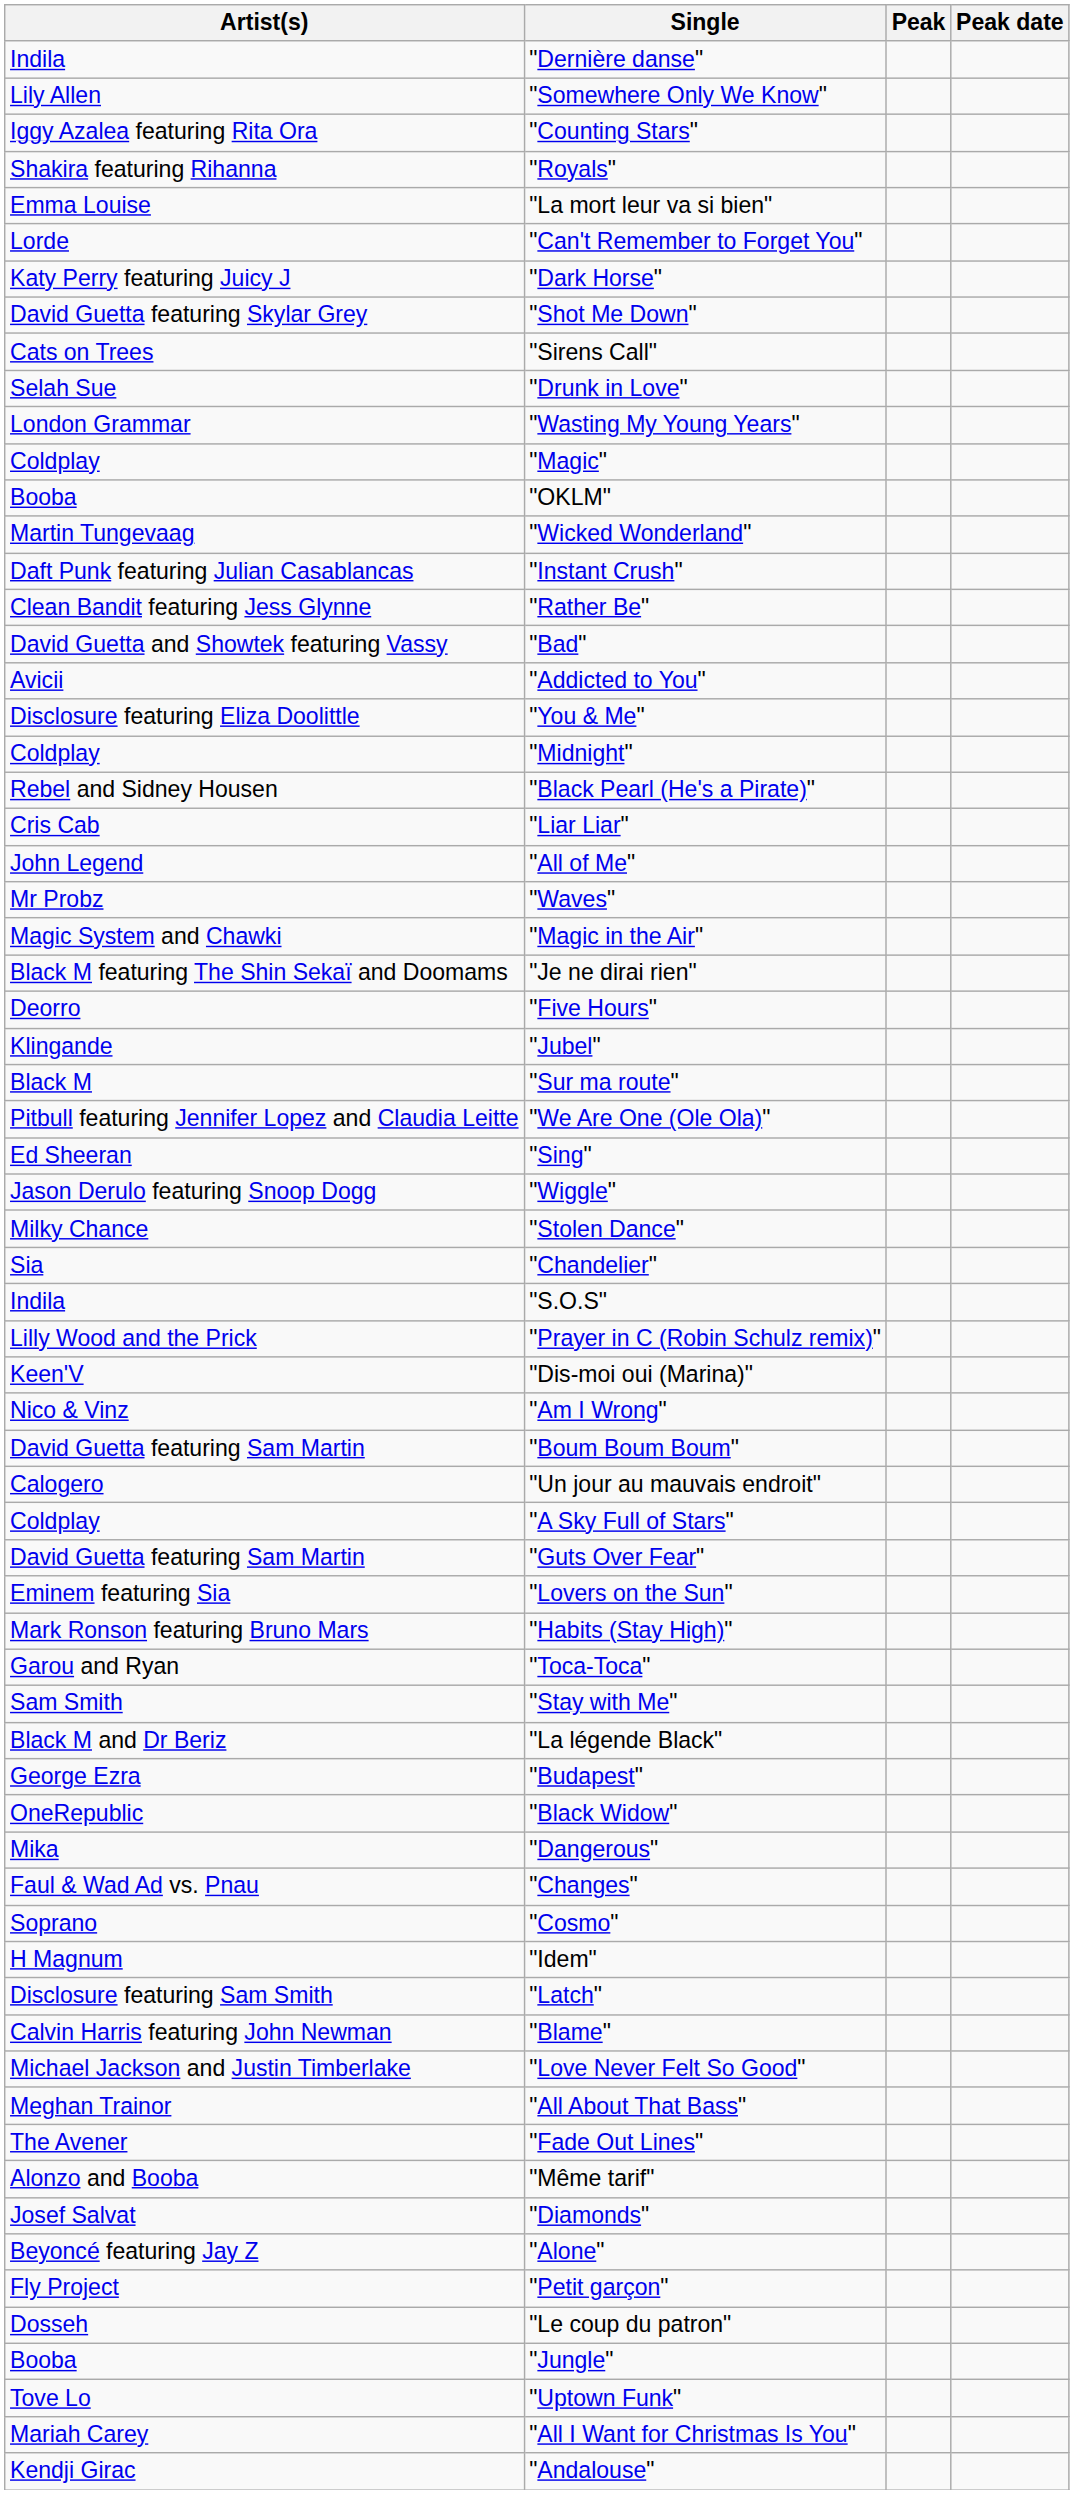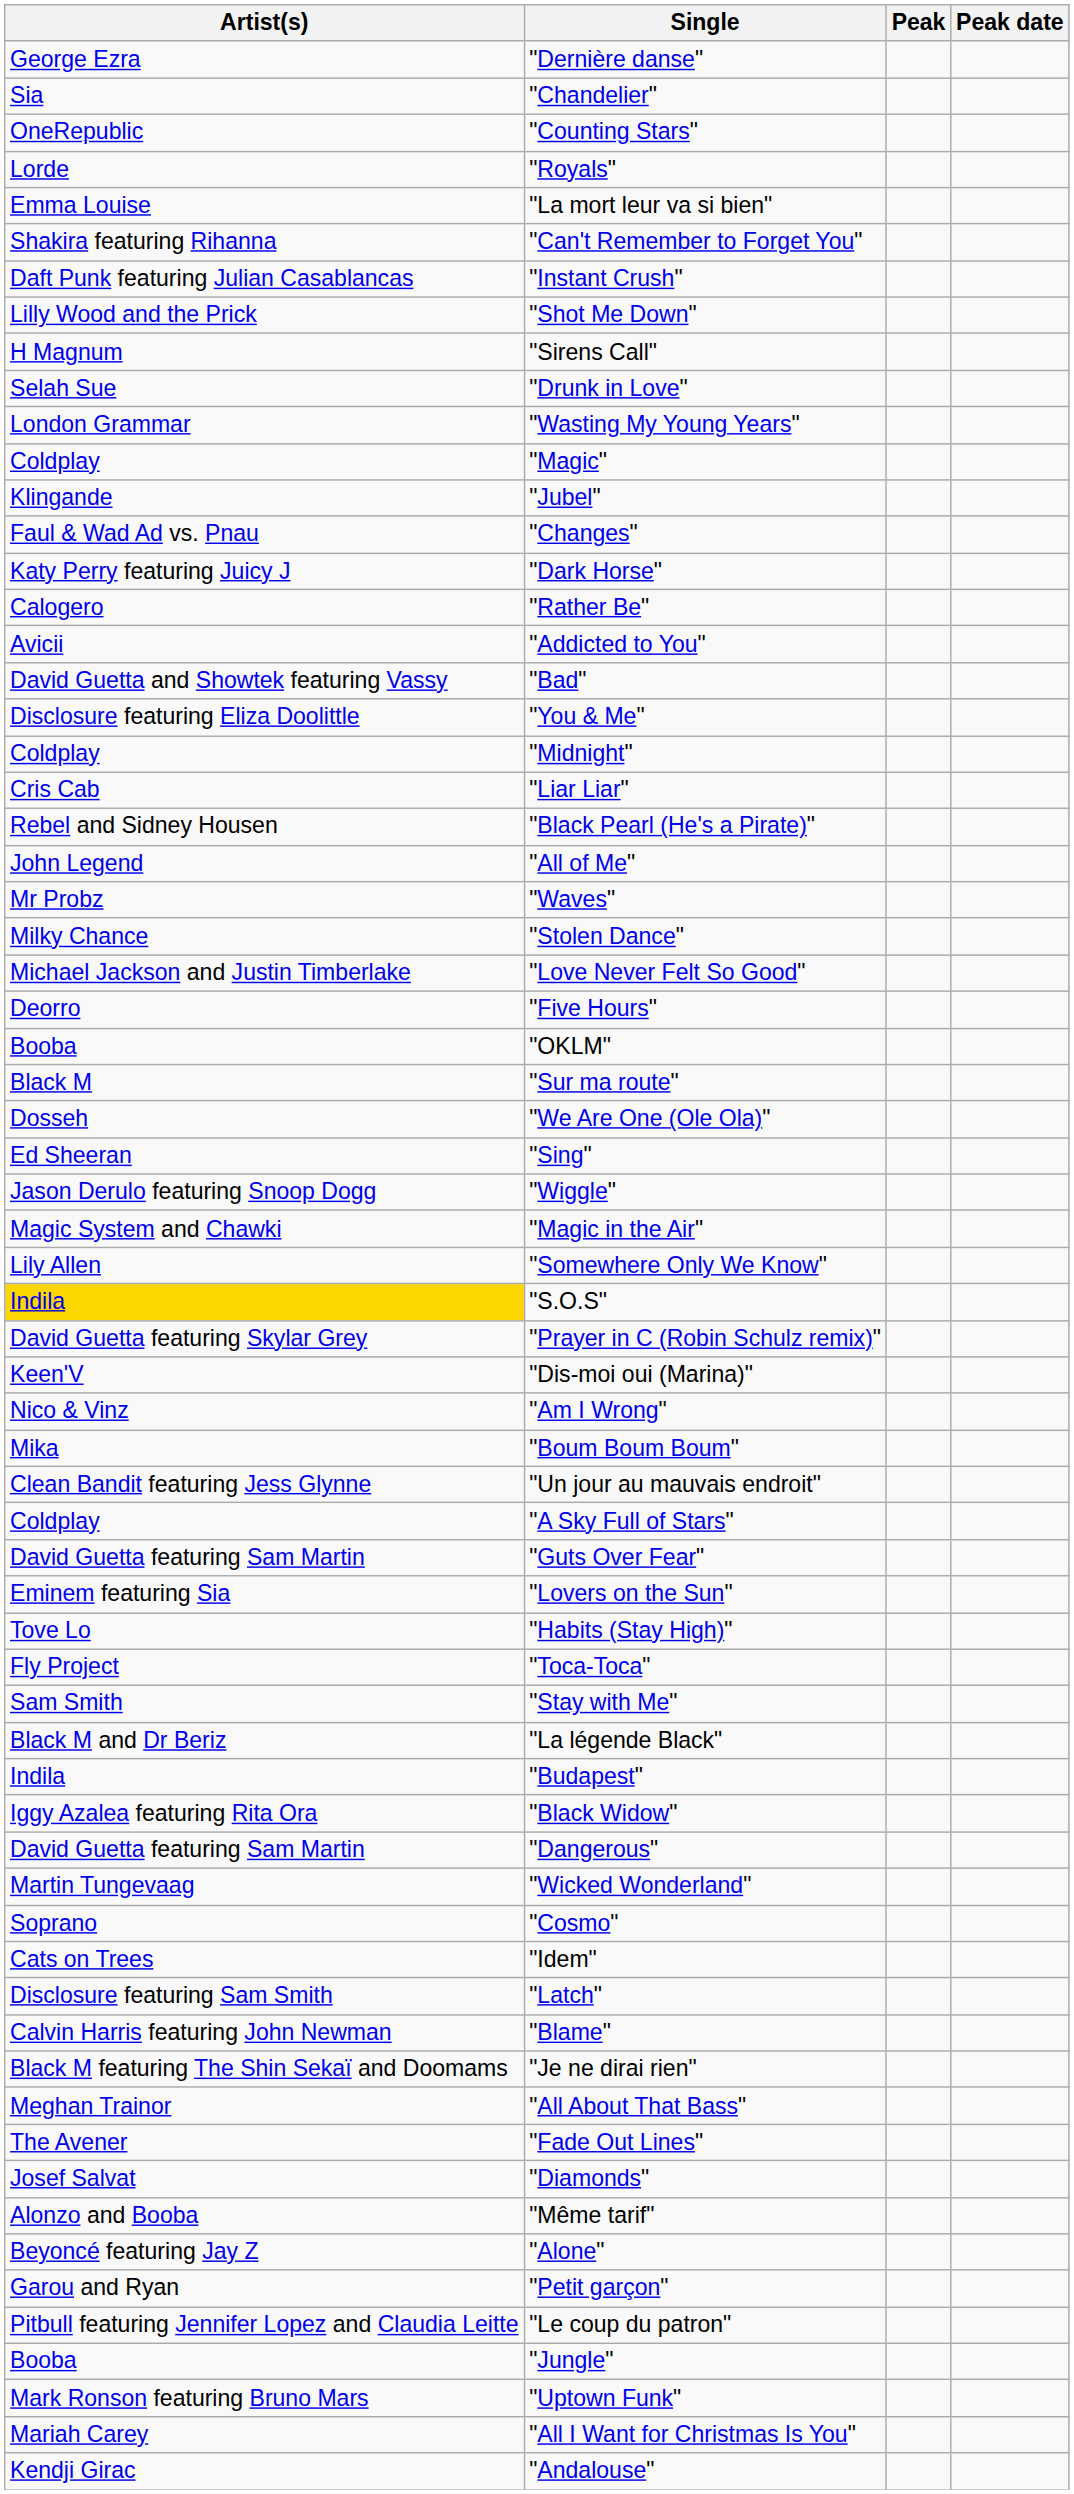"Dernière danse" | Artist(s): Indila -> George Ezra
rows swapped: "Somewhere Only We Know" <-> "Chandelier"
"Counting Stars" | Artist(s): Iggy Azalea featuring Rita Ora -> OneRepublic
"Royals" | Artist(s): Shakira featuring Rihanna -> Lorde
"Can't Remember to Forget You" | Artist(s): Lorde -> Shakira featuring Rihanna
rows swapped: "Instant Crush" <-> "Dark Horse"
"Shot Me Down" | Artist(s): David Guetta featuring Skylar Grey -> Lilly Wood and the Prick
"Sirens Call" | Artist(s): Cats on Trees -> H Magnum
rows swapped: "Jubel" <-> "OKLM"
rows swapped: "Changes" <-> "Wicked Wonderland"
"Rather Be" | Artist(s): Clean Bandit featuring Jess Glynne -> Calogero
rows swapped: "Addicted to You" <-> "Bad"
rows swapped: "Black Pearl (He's a Pirate)" <-> "Liar Liar"
rows swapped: "Stolen Dance" <-> "Magic in the Air"
rows swapped: "Love Never Felt So Good" <-> "Je ne dirai rien"
"We Are One (Ole Ola)" | Artist(s): Pitbull featuring Jennifer Lopez and Claudia Leitte -> Dosseh
"S.O.S" | Artist(s): no background -> gold background
"Prayer in C (Robin Schulz remix)" | Artist(s): Lilly Wood and the Prick -> David Guetta featuring Skylar Grey
"Boum Boum Boum" | Artist(s): David Guetta featuring Sam Martin -> Mika
"Un jour au mauvais endroit" | Artist(s): Calogero -> Clean Bandit featuring Jess Glynne
"Habits (Stay High)" | Artist(s): Mark Ronson featuring Bruno Mars -> Tove Lo
"Toca-Toca" | Artist(s): Garou and Ryan -> Fly Project
"Budapest" | Artist(s): George Ezra -> Indila
"Black Widow" | Artist(s): OneRepublic -> Iggy Azalea featuring Rita Ora
"Dangerous" | Artist(s): Mika -> David Guetta featuring Sam Martin
"Idem" | Artist(s): H Magnum -> Cats on Trees
rows swapped: "Même tarif" <-> "Diamonds"
"Petit garçon" | Artist(s): Fly Project -> Garou and Ryan
"Le coup du patron" | Artist(s): Dosseh -> Pitbull featuring Jennifer Lopez and Claudia Leitte
"Uptown Funk" | Artist(s): Tove Lo -> Mark Ronson featuring Bruno Mars
